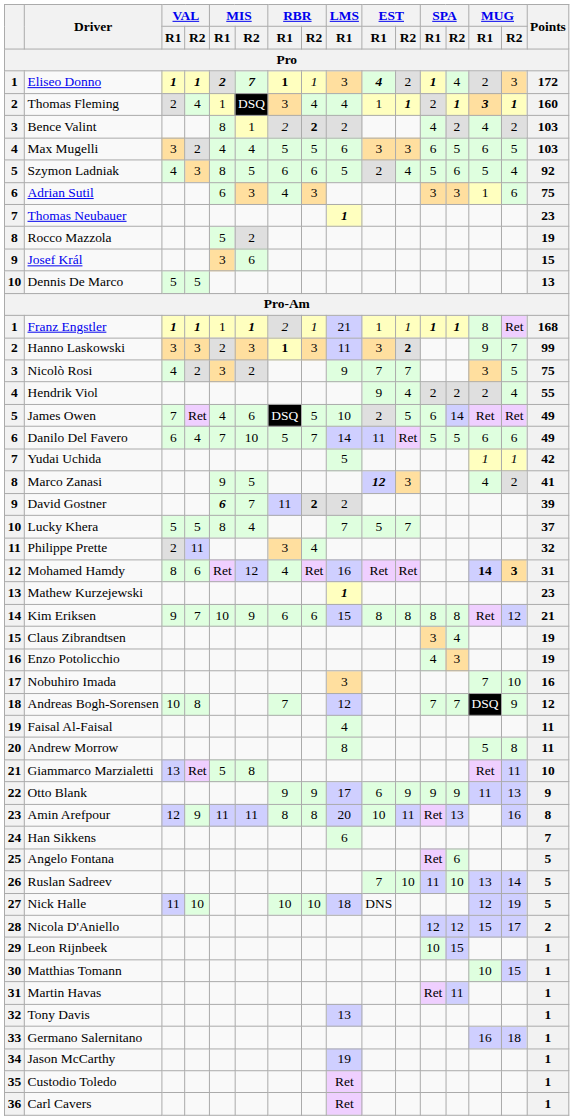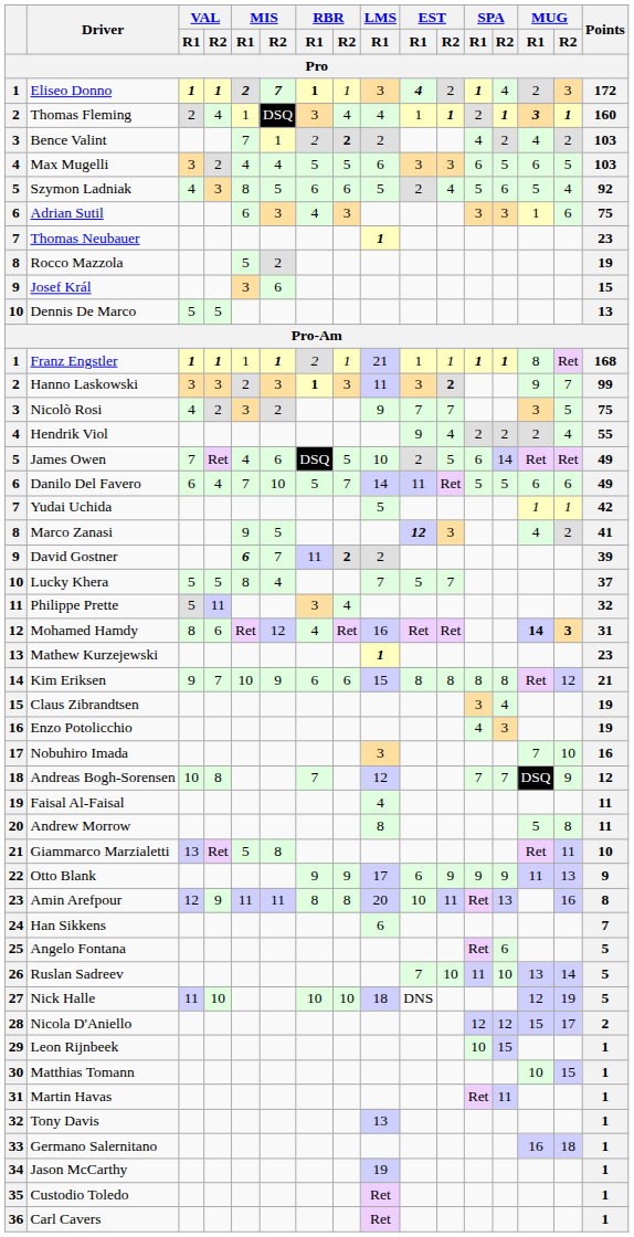Bence Valint | MIS / R1: 8 -> 7
Philippe Prette | VAL / R1: 2 -> 5
